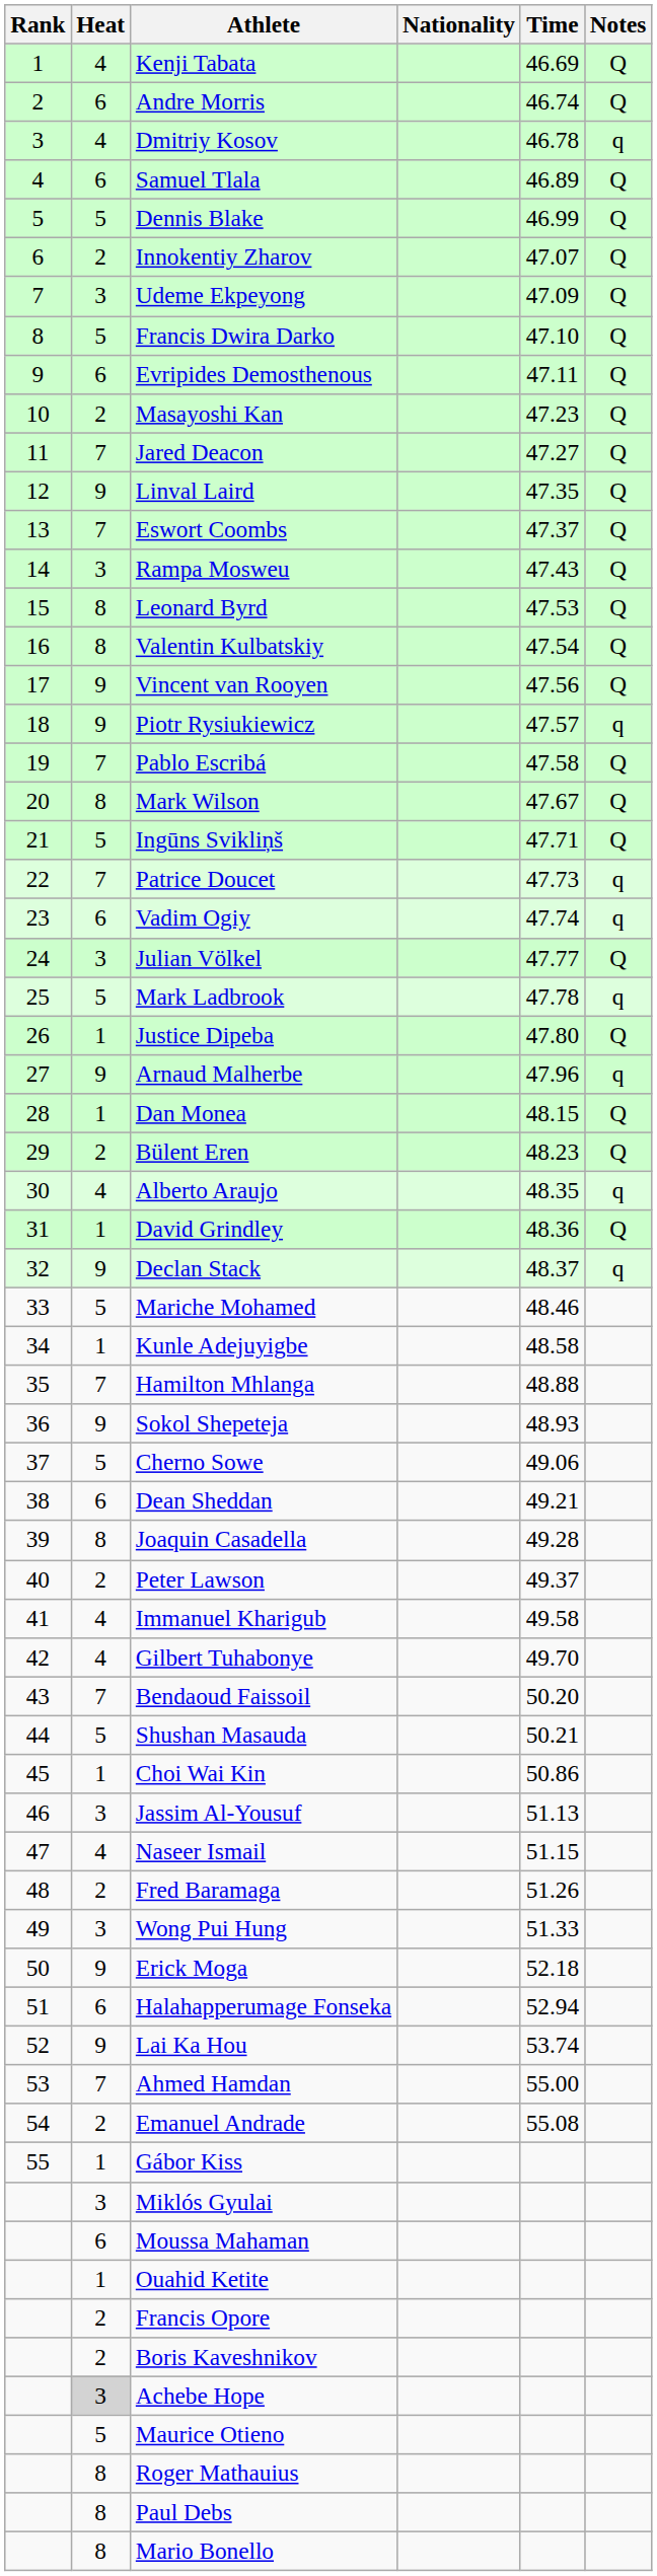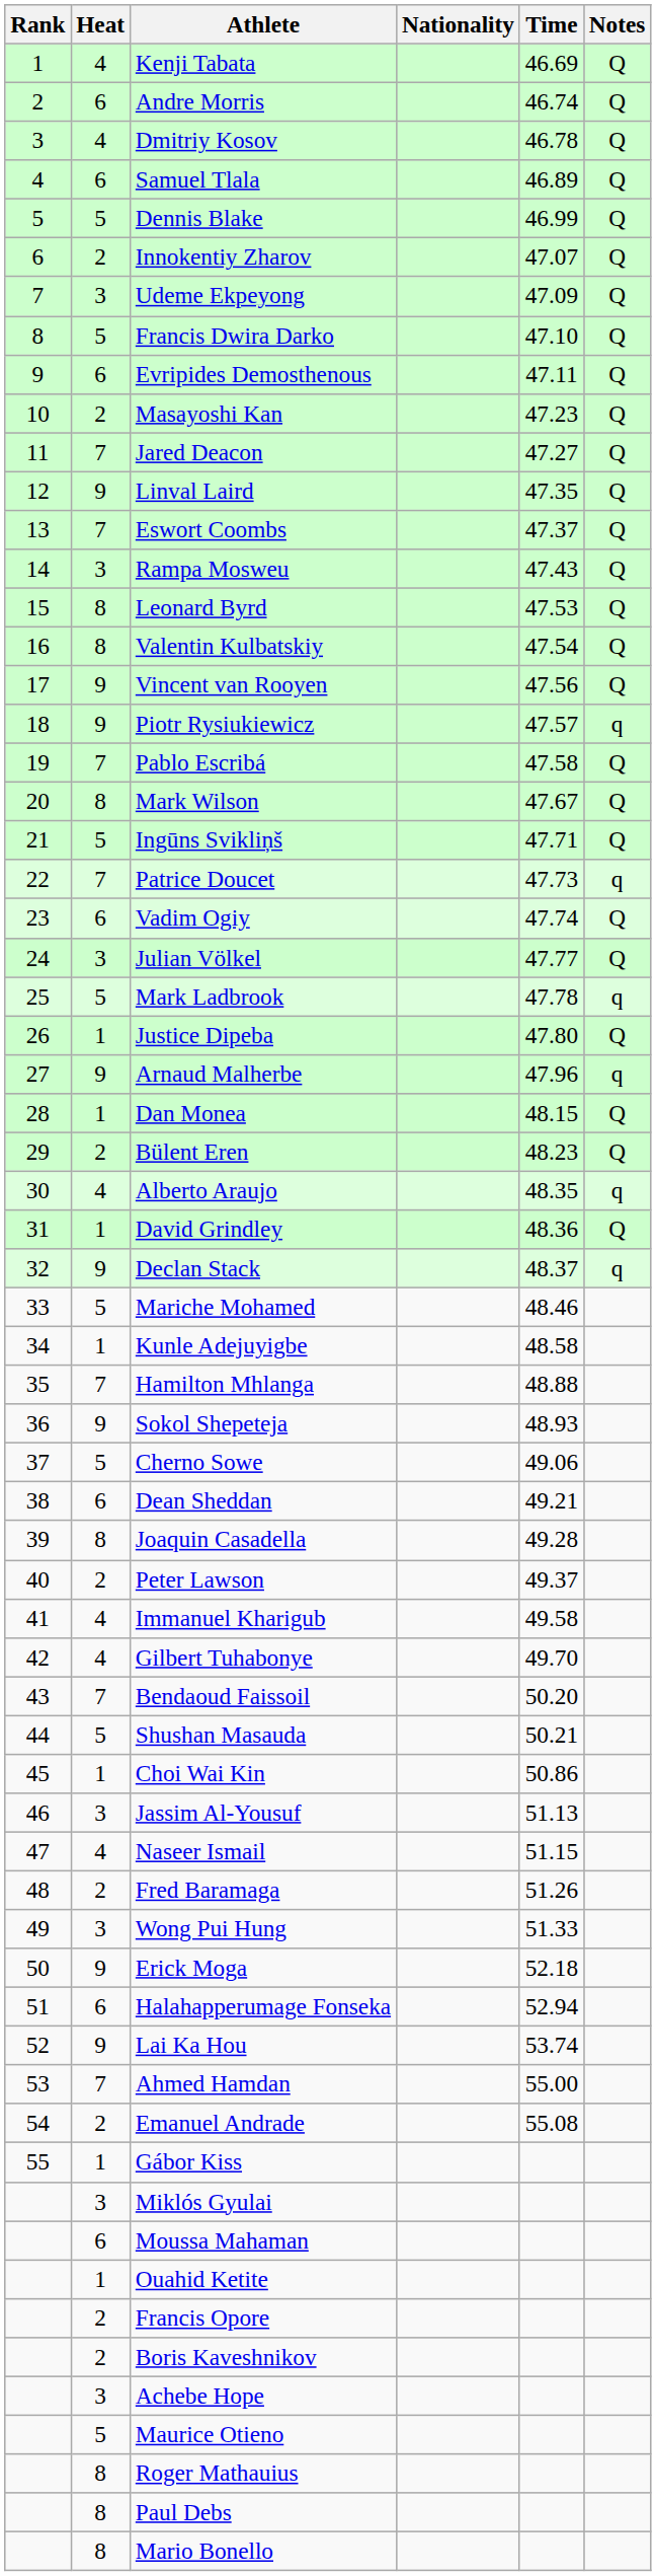Dmitriy Kosov | Notes: q -> Q
Vadim Ogiy | Notes: q -> Q
Achebe Hope | Heat: lightgrey background -> no background
